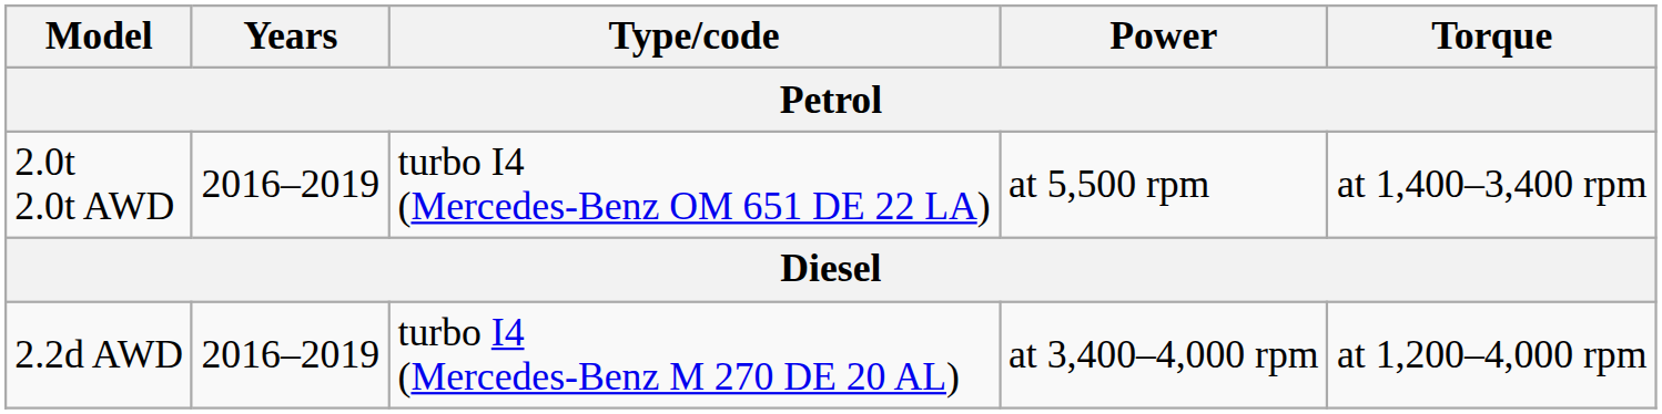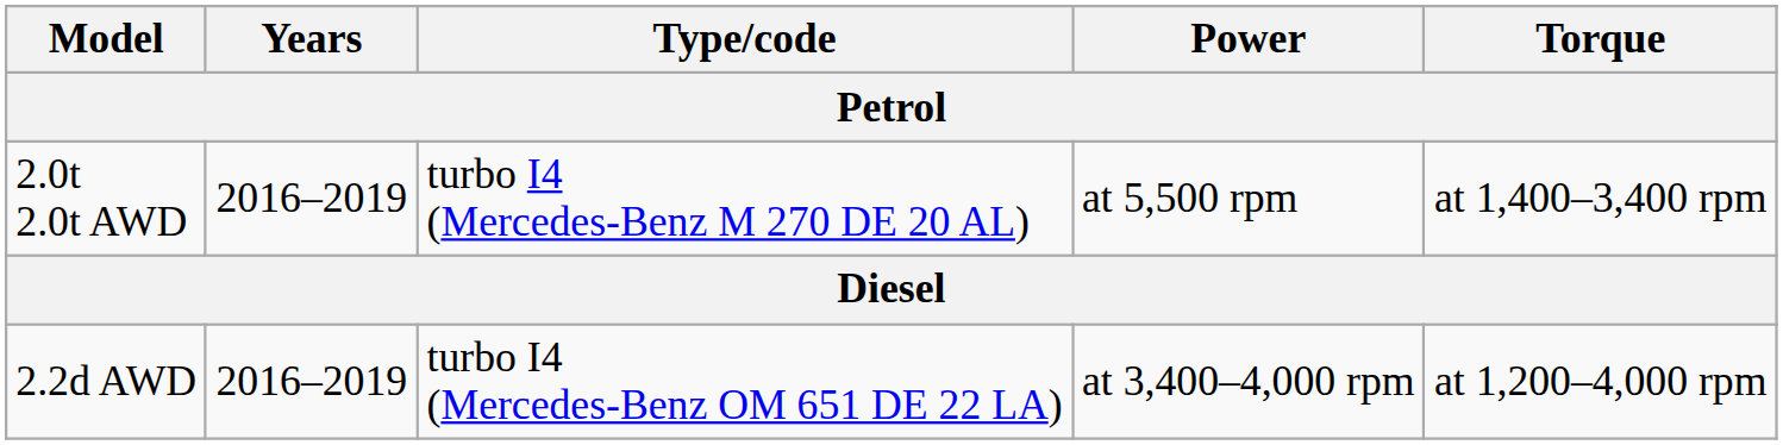2.0t 2.0t AWD | Type/code: turbo I4 (Mercedes-Benz OM 651 DE 22 LA) -> turbo I4 (Mercedes-Benz M 270 DE 20 AL)
2.2d AWD | Type/code: turbo I4 (Mercedes-Benz M 270 DE 20 AL) -> turbo I4 (Mercedes-Benz OM 651 DE 22 LA)
